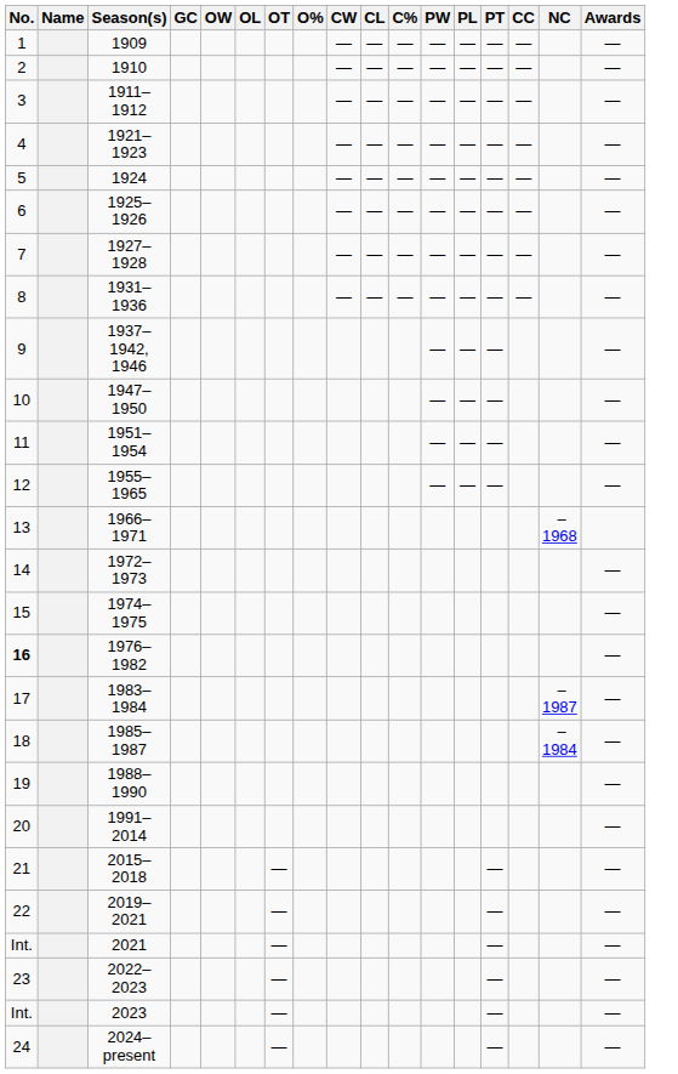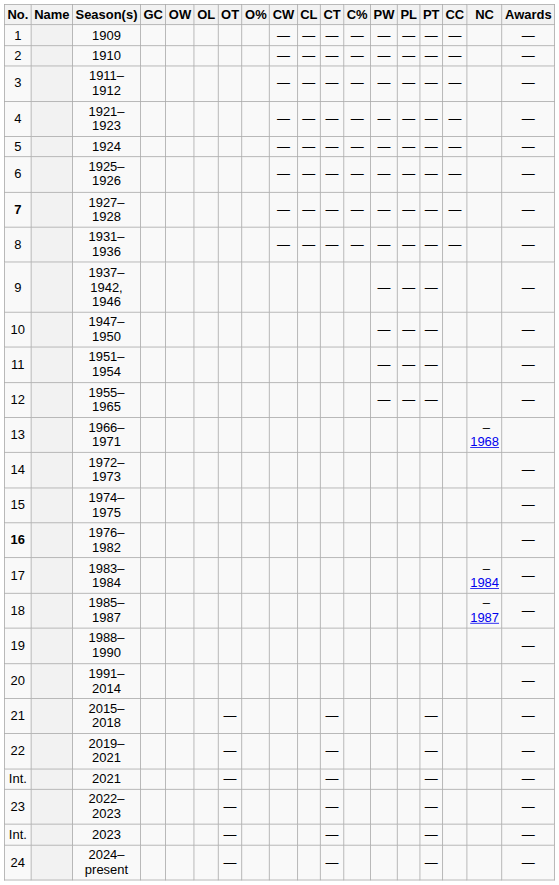+ column: CT | — | — | — | — | — | — | — | — | — | — | — | — | — | —
1927–1928 | No.: normal -> bold
1983–1984 | NC: – 1987 -> – 1984
1985–1987 | NC: – 1984 -> – 1987
